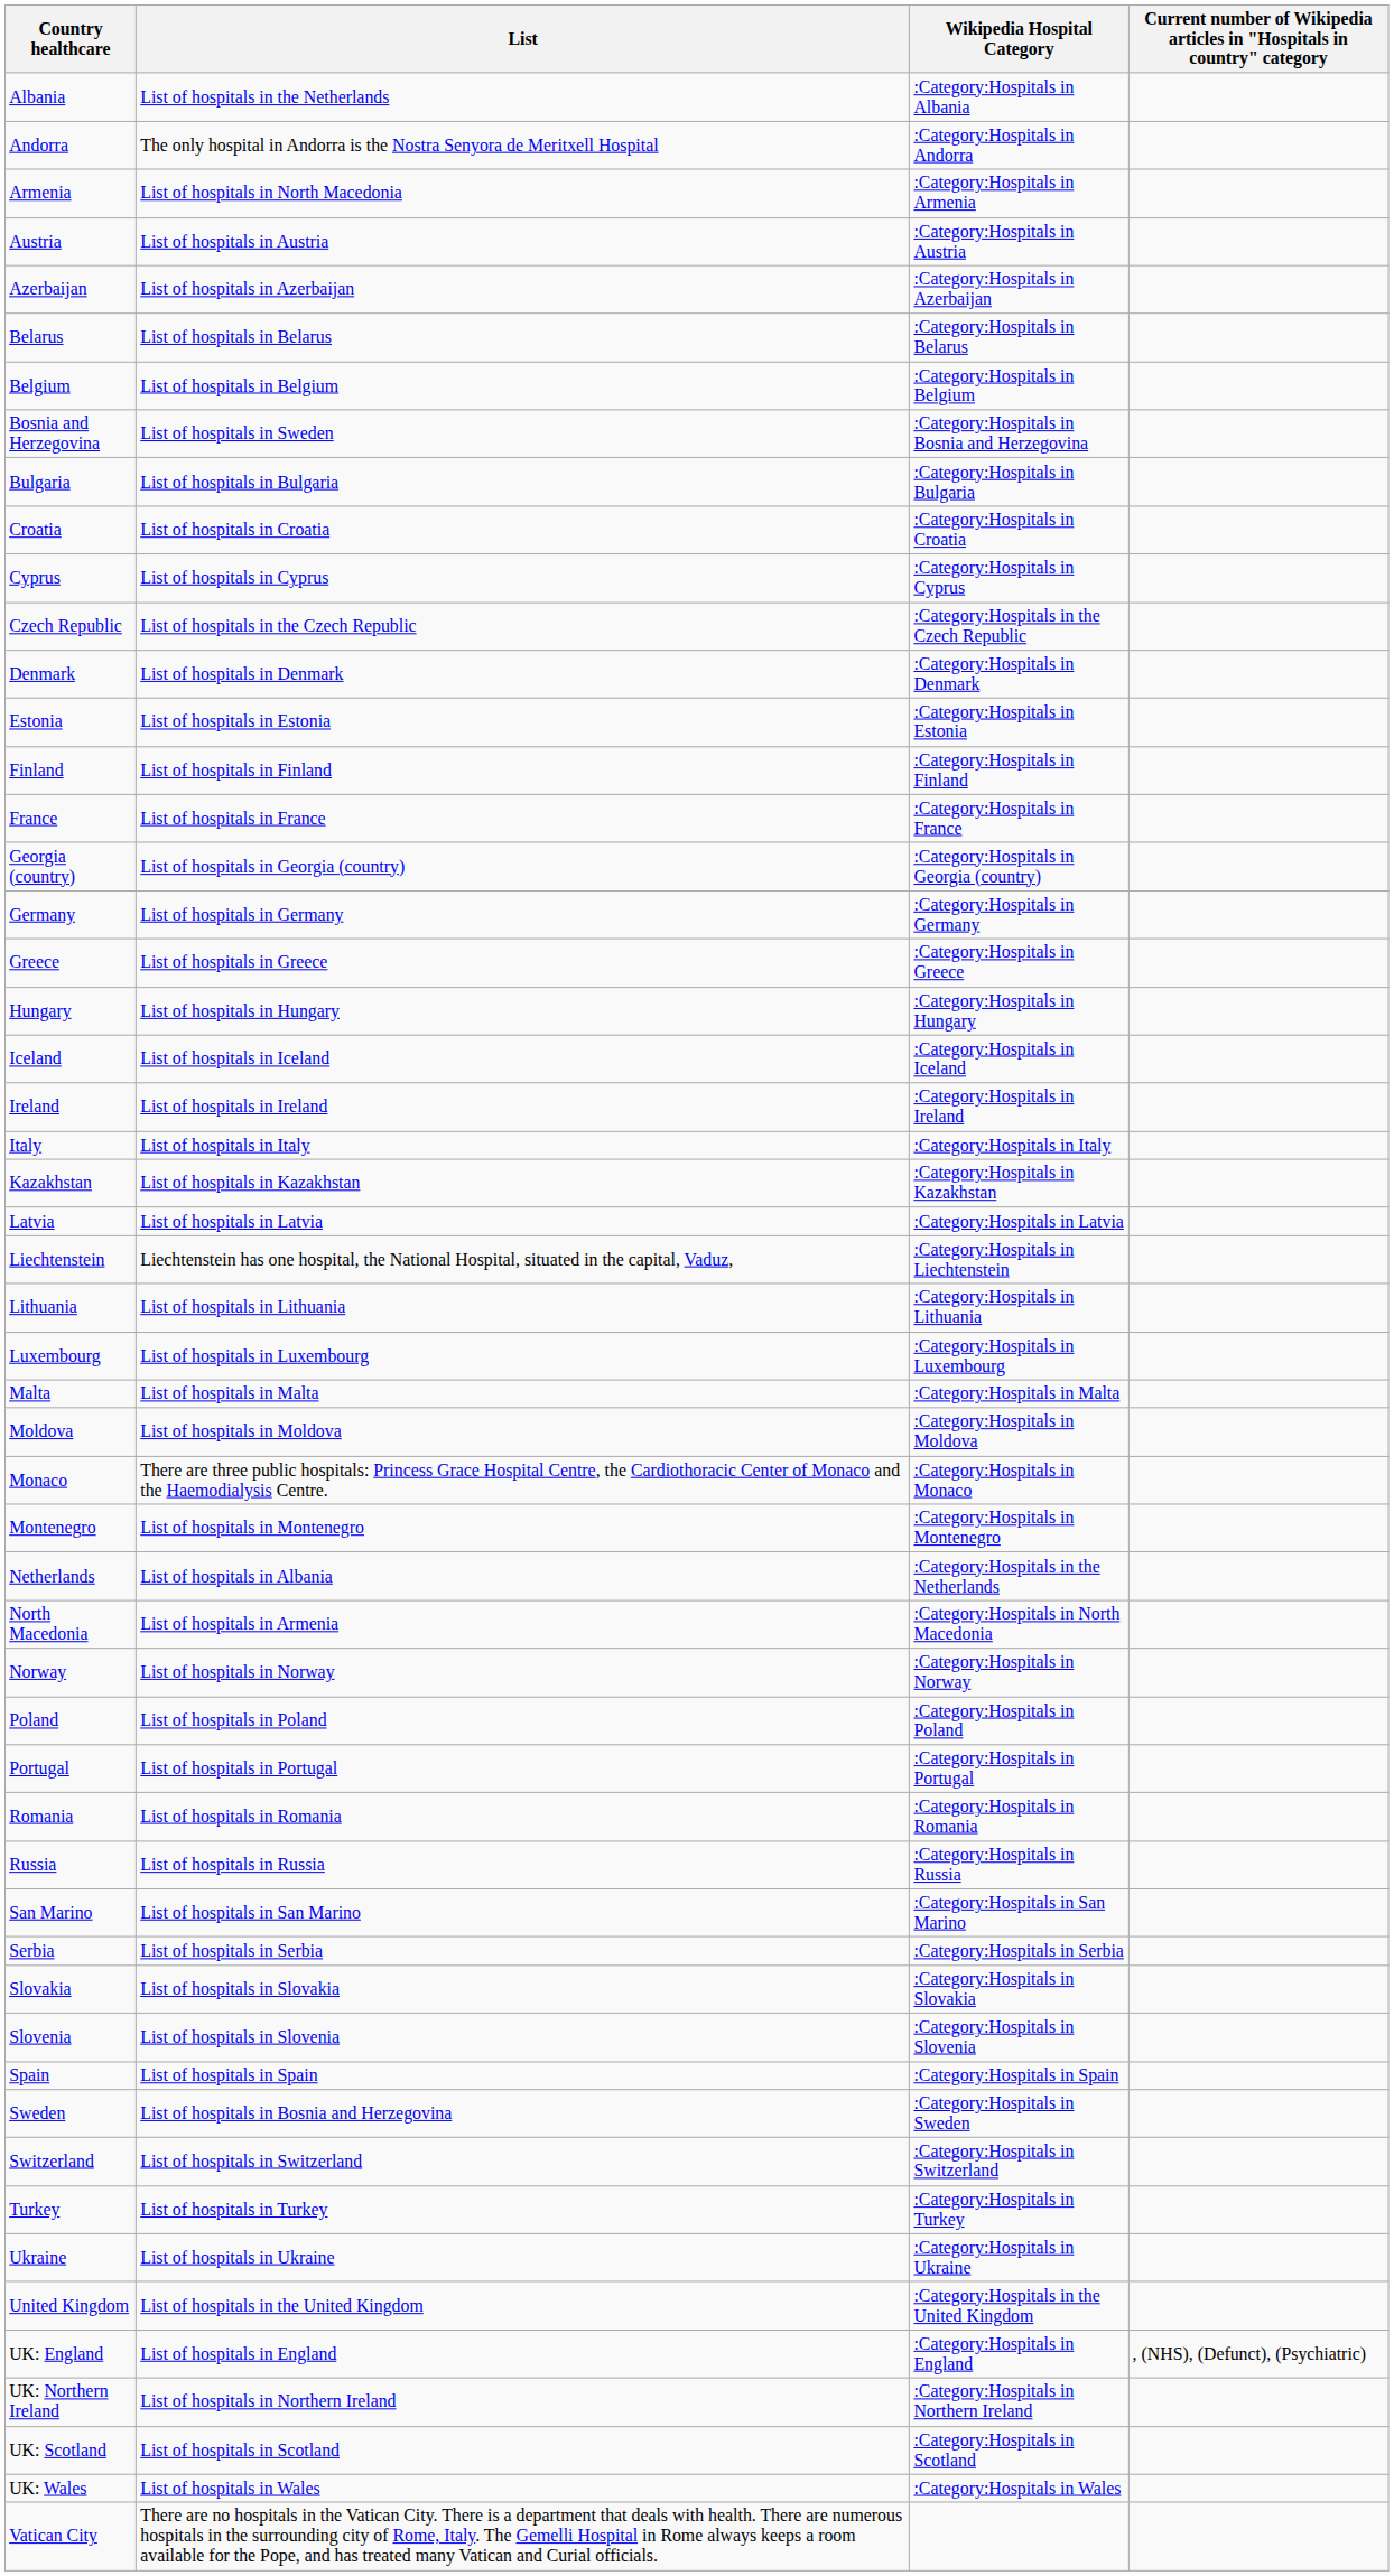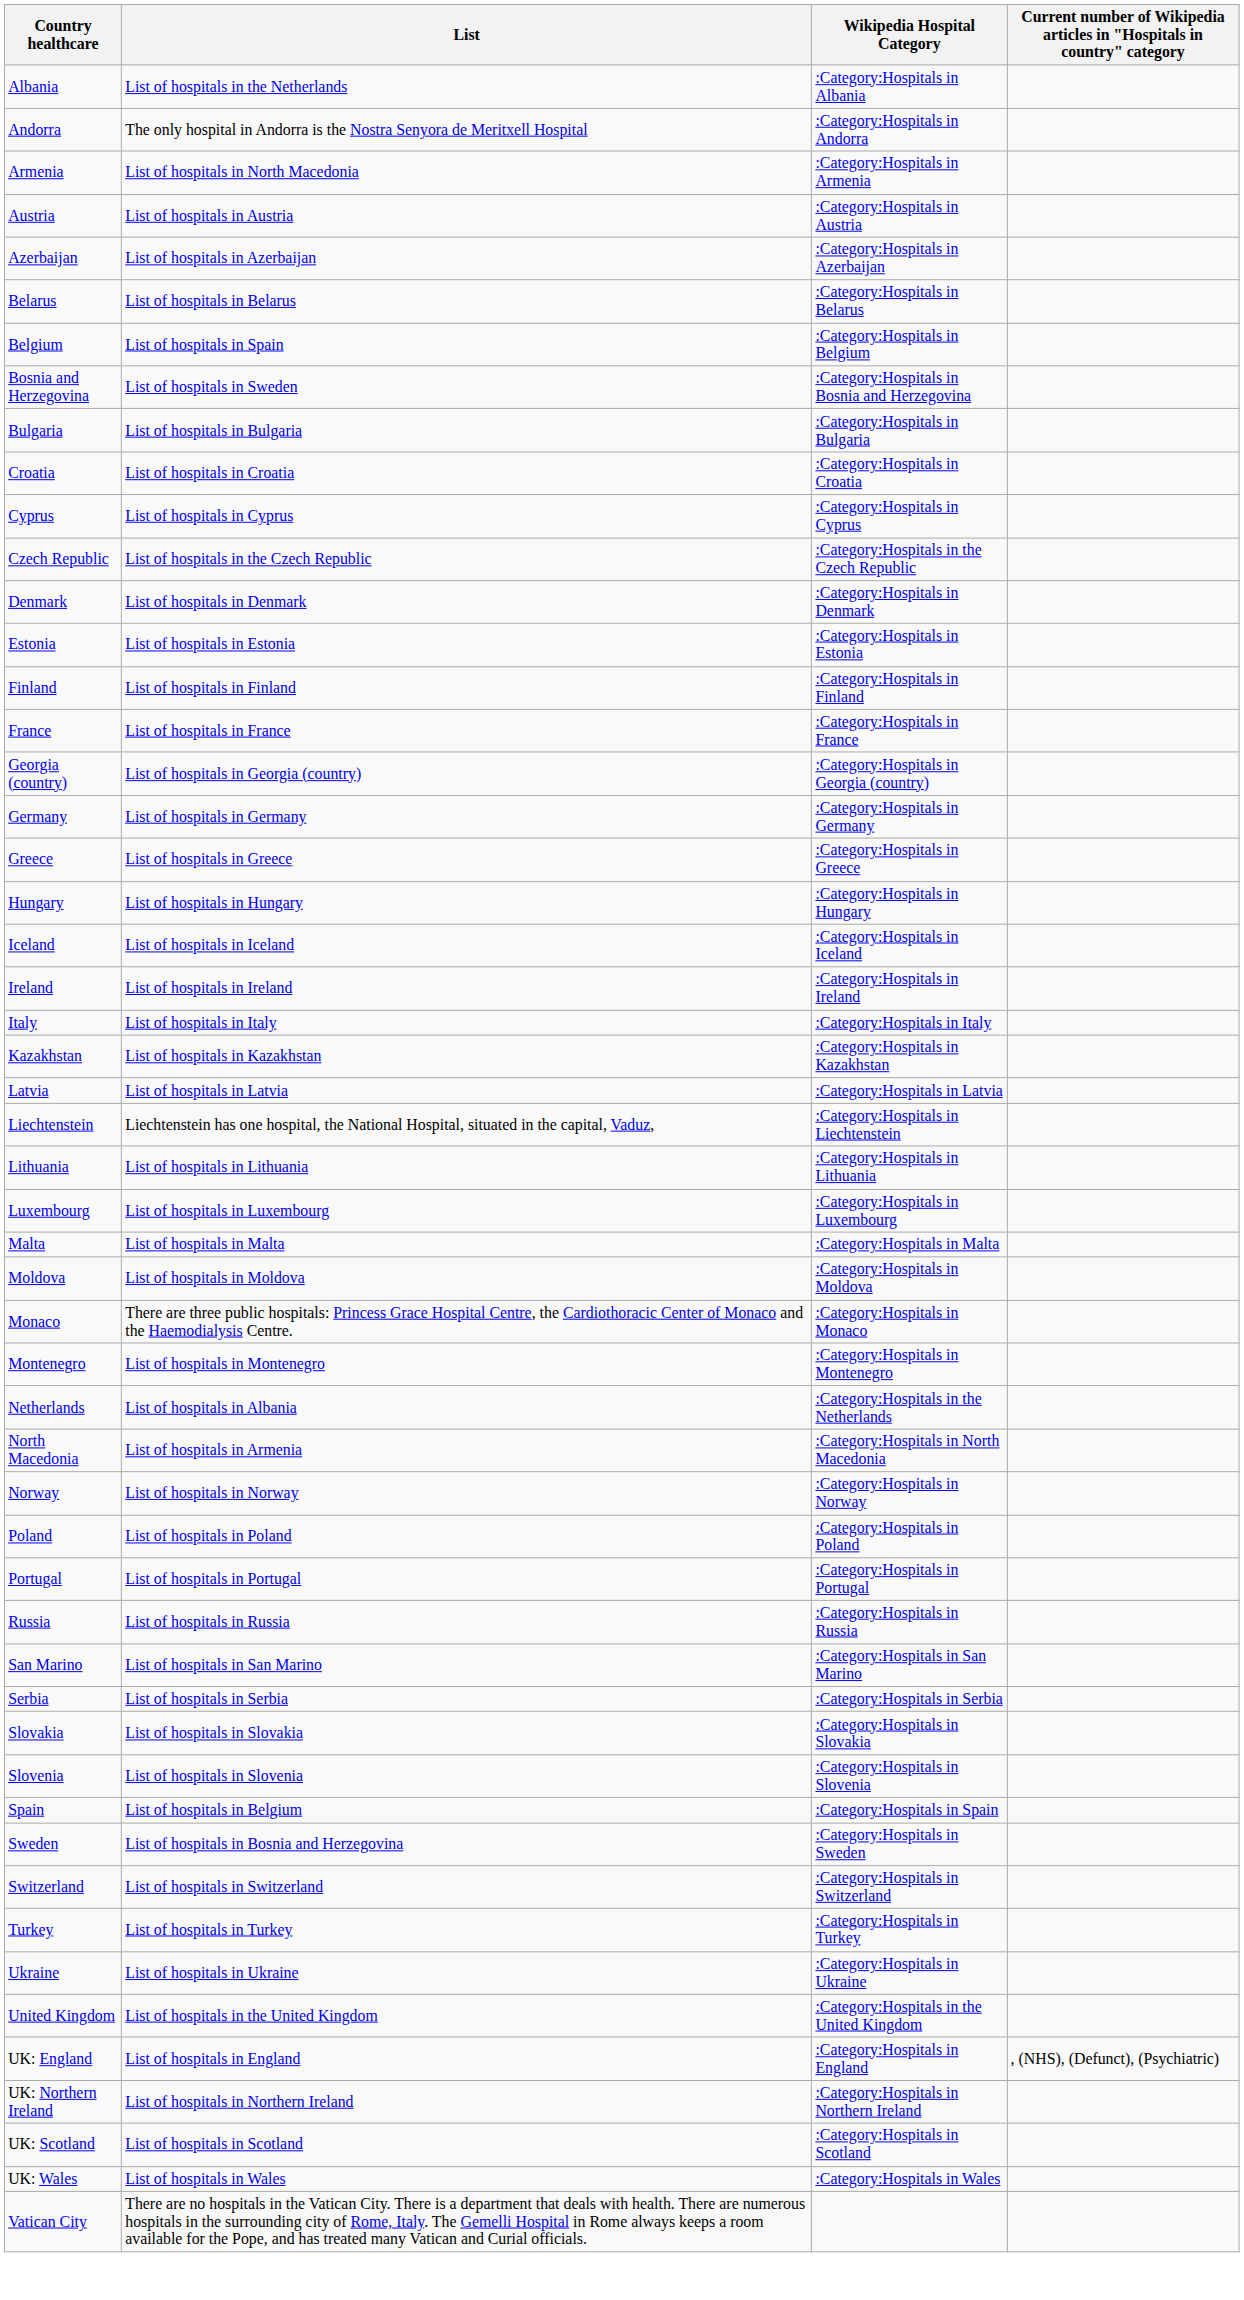Belgium | List: List of hospitals in Belgium -> List of hospitals in Spain
- row: Romania | List of hospitals in Romania | :Category:Hospitals in Romania
Spain | List: List of hospitals in Spain -> List of hospitals in Belgium
